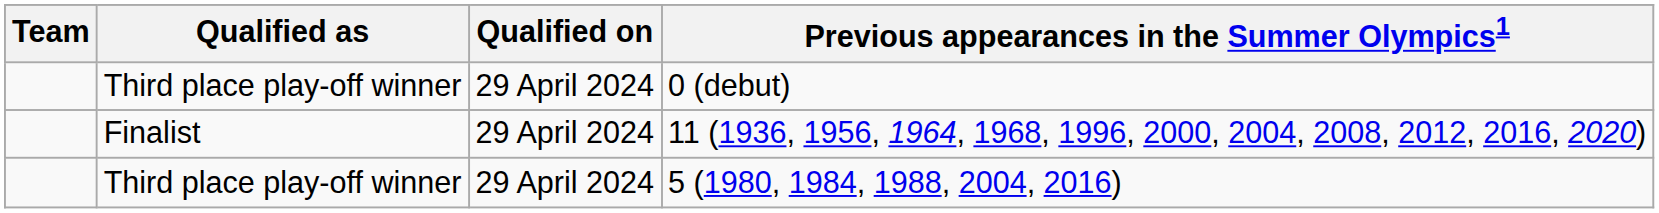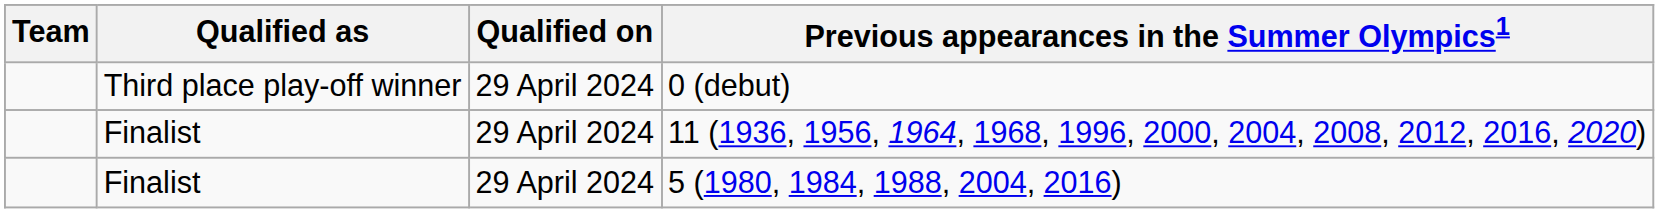5 (1980, 1984, 1988, 2004, 2016) | Qualified as: Third place play-off winner -> Finalist
